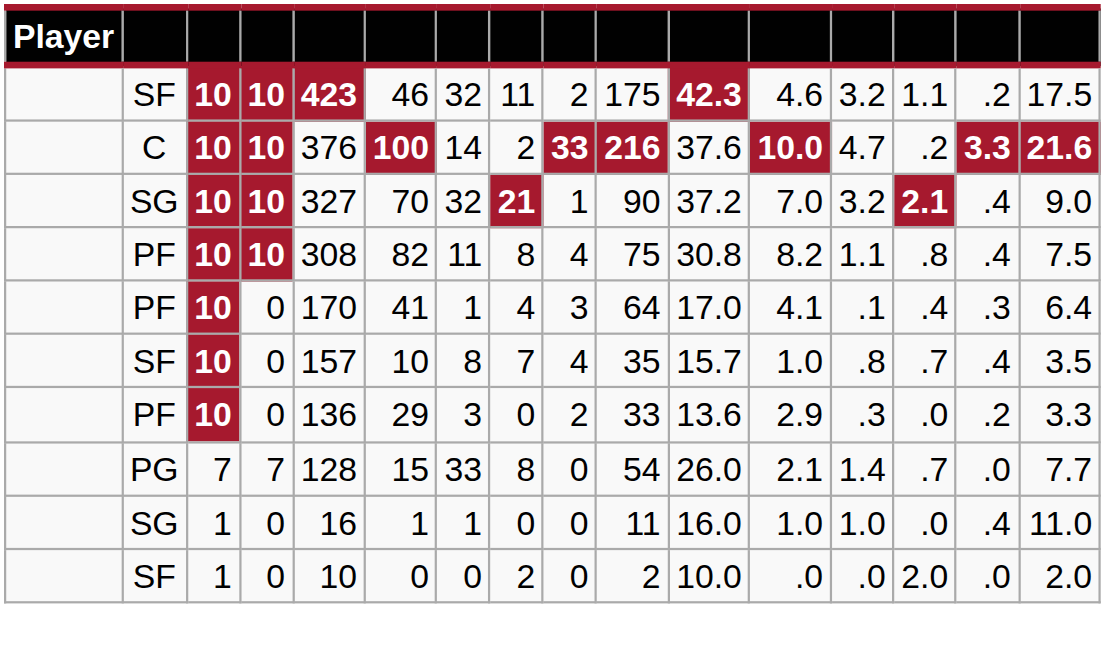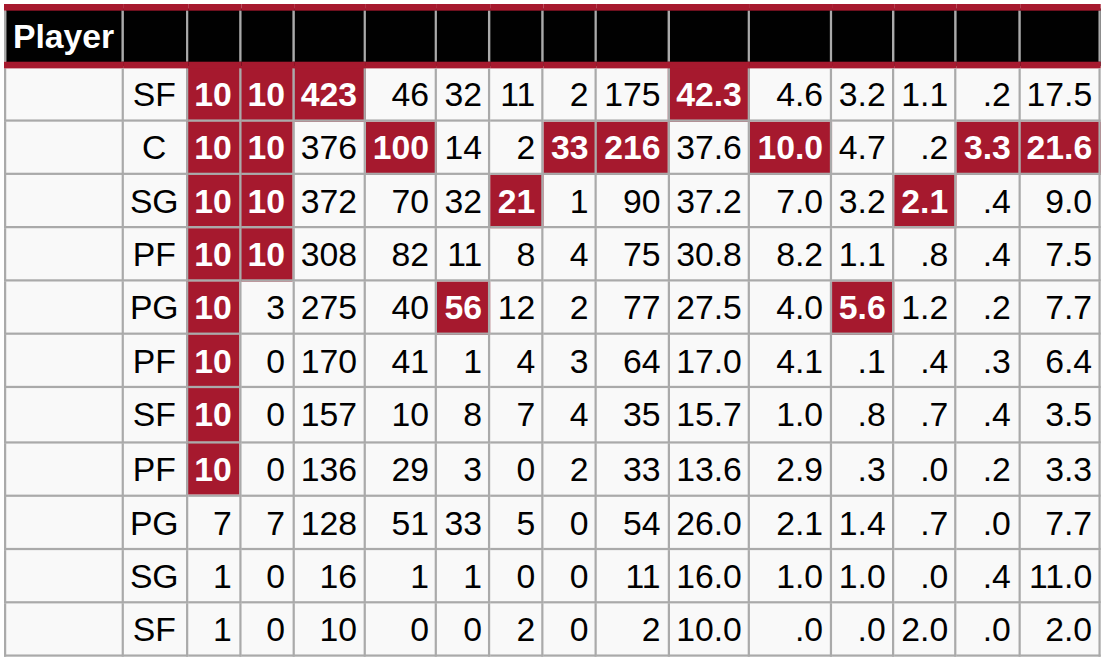SG / 10 | column 5: 327 -> 372
+ row: PG | 10 | 3 | 275 | 40 | 56 | 12 | 2 | 77 | 27.5 | 4.0 | 5.6 | 1.2 | .2 | 7.7
PG / 7 | column 6: 15 -> 51
PG / 7 | column 8: 8 -> 5
